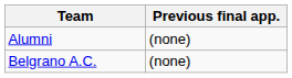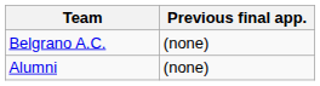rows swapped: Alumni <-> Belgrano A.C.
